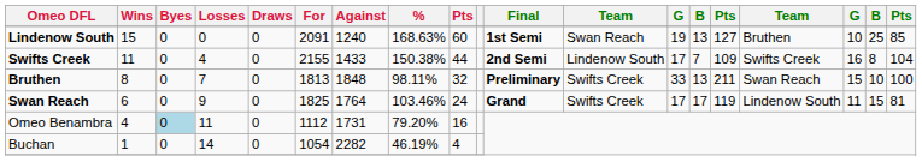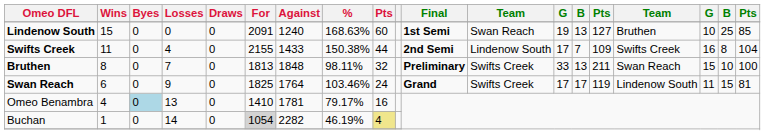Omeo Benambra | Losses: 11 -> 13
Omeo Benambra | For: 1112 -> 1410
Omeo Benambra | Against: 1731 -> 1781
Omeo Benambra | %: 79.20% -> 79.17%
Buchan | For: no background -> lightgrey background
Buchan | column 9: no background -> khaki background
